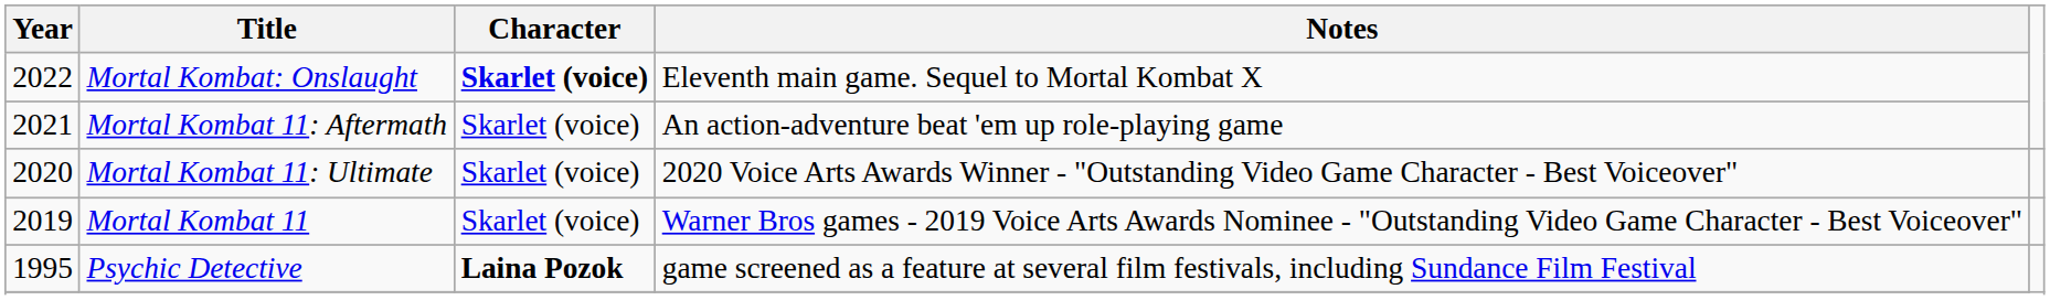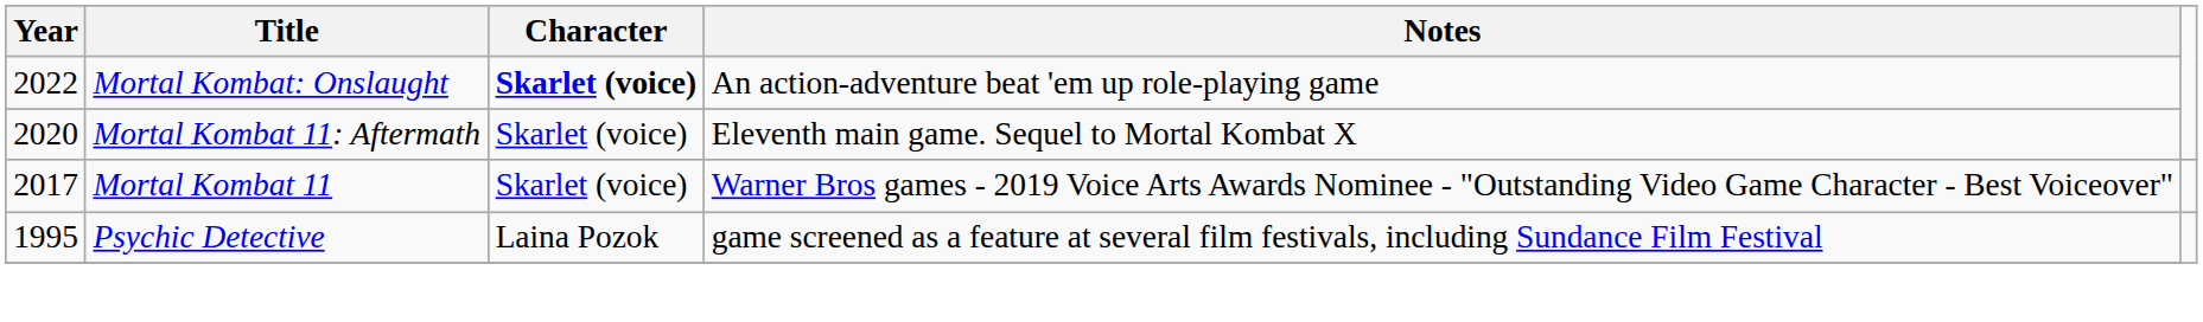Mortal Kombat: Onslaught | Notes: Eleventh main game. Sequel to Mortal Kombat X -> An action-adventure beat 'em up role-playing game
Mortal Kombat 11: Aftermath | Year: 2021 -> 2020
Mortal Kombat 11: Aftermath | Notes: An action-adventure beat 'em up role-playing game -> Eleventh main game. Sequel to Mortal Kombat X
- row: 2020 | Mortal Kombat 11: Ultimate | Skarlet (voice) | 2020 Voice Arts Awards Winner - "Outstanding Video Game Character - Best Voiceover"
Mortal Kombat 11 | Year: 2019 -> 2017
Psychic Detective | Character: bold -> normal
